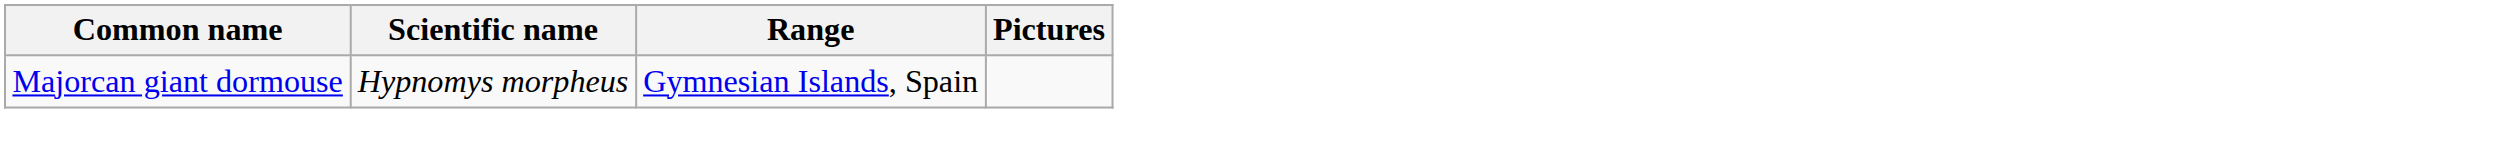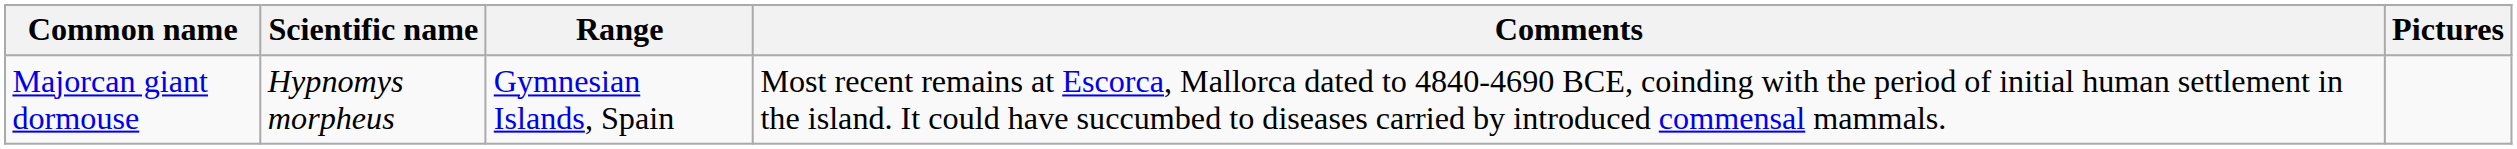+ column: Comments | Most recent remains at Escorca, Mallorca dated to 4840-4690 BCE, coinding with the period of initial human settlement in the island. It could have succumbed to diseases carried by introduced commensal mammals.
